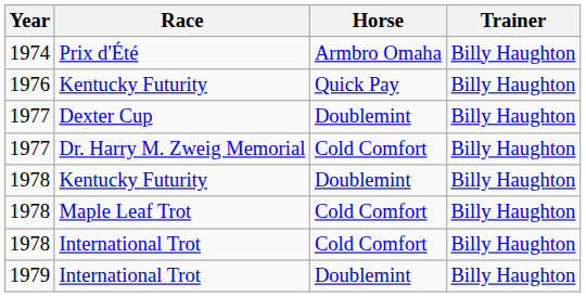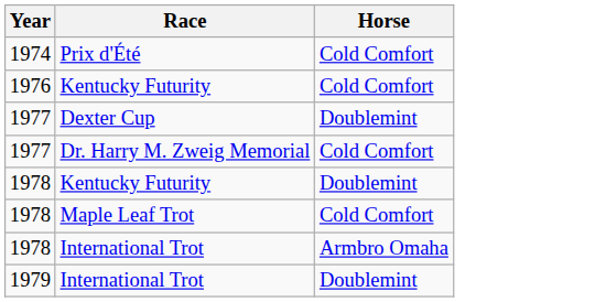- column: Trainer | Billy Haughton | Billy Haughton | Billy Haughton | Billy Haughton | Billy Haughton | Billy Haughton | Billy Haughton | Billy Haughton
Prix d'Été | Horse: Armbro Omaha -> Cold Comfort
1976 / Kentucky Futurity | Horse: Quick Pay -> Cold Comfort
1978 / International Trot | Horse: Cold Comfort -> Armbro Omaha
